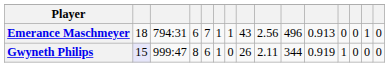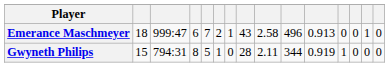Emerance Maschmeyer | column 3: 794:31 -> 999:47
Emerance Maschmeyer | column 6: 1 -> 2
Emerance Maschmeyer | column 9: 2.56 -> 2.58
Gwyneth Philips | column 2: lavender background -> no background
Gwyneth Philips | column 3: 999:47 -> 794:31
Gwyneth Philips | column 5: 6 -> 5
Gwyneth Philips | column 8: 26 -> 28
